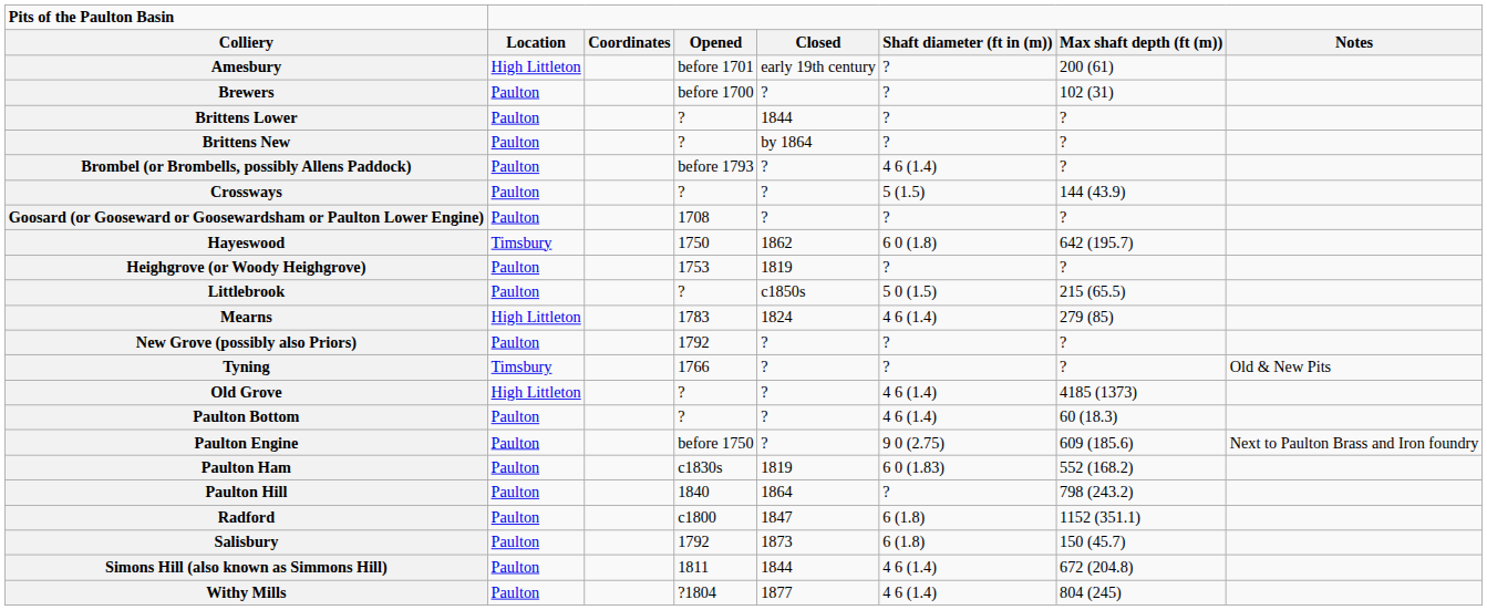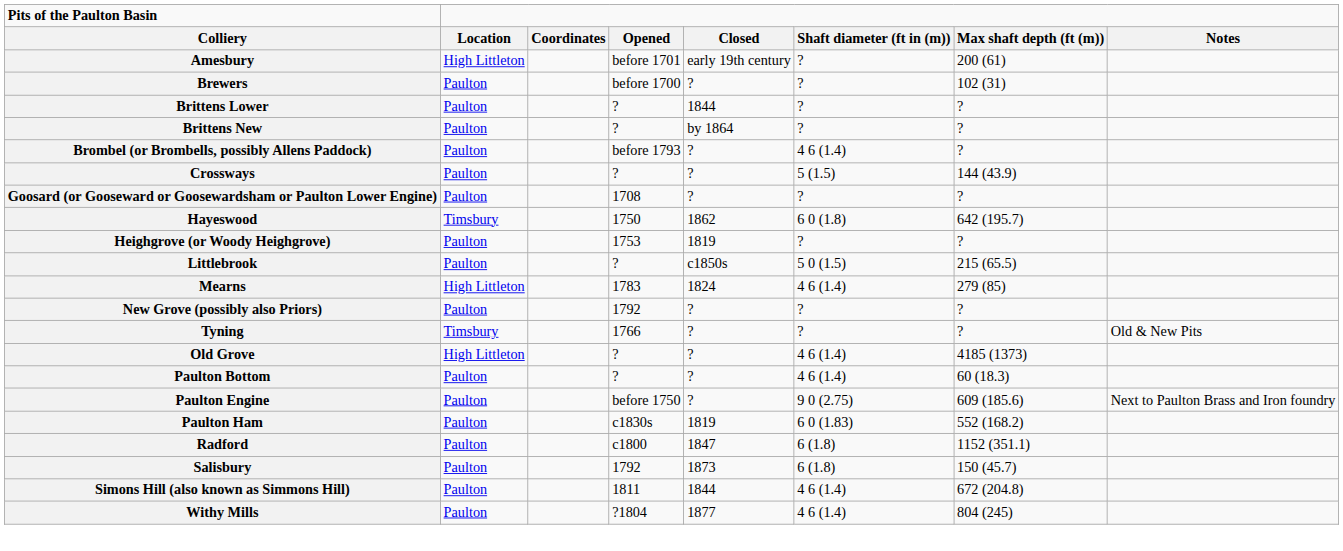- row: Paulton Hill | Paulton | 1840 | 1864 | ? | 798 (243.2)
